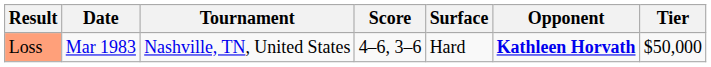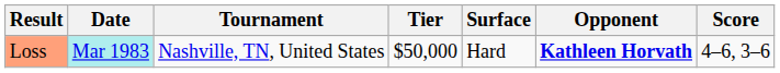columns swapped: Tier <-> Score
Loss | Date: no background -> paleturquoise background
